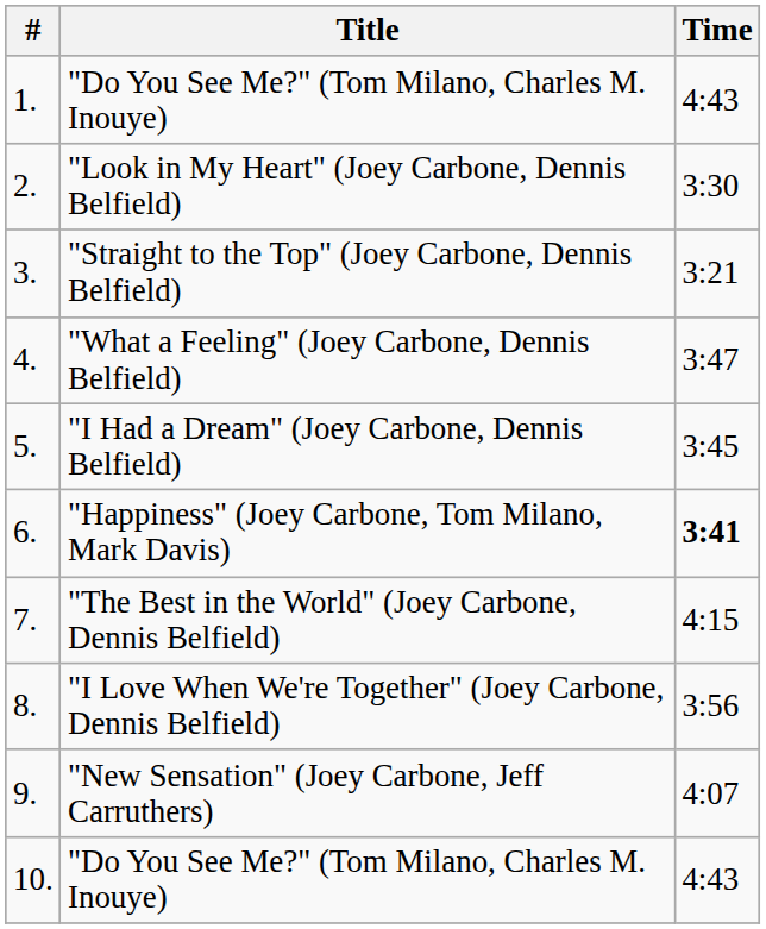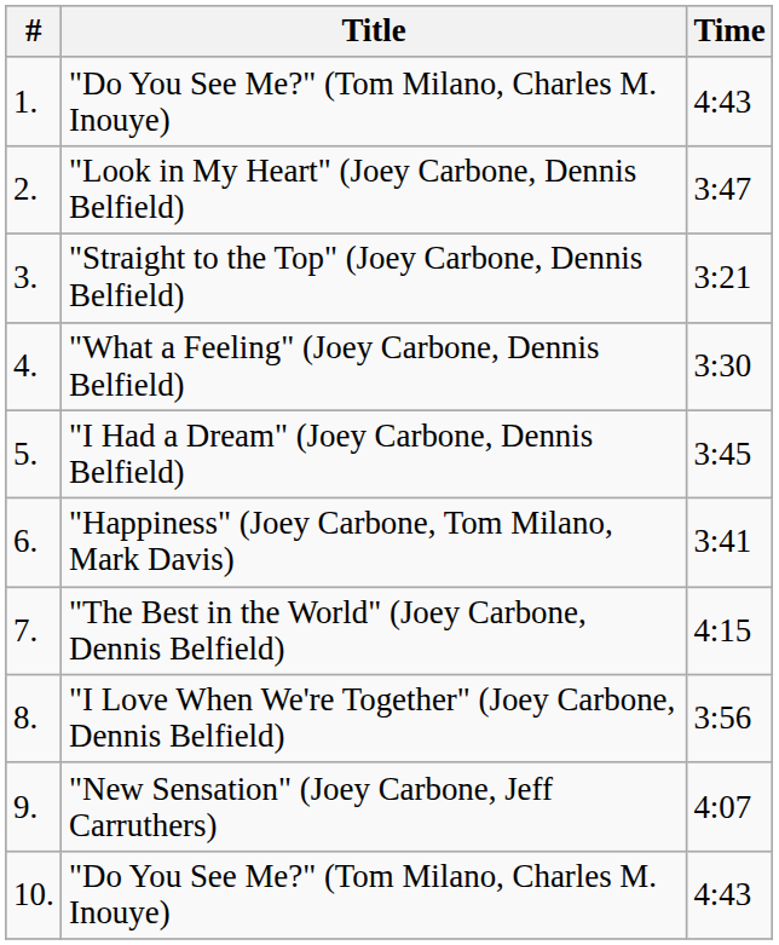"Look in My Heart" (Joey Carbone, Dennis Belfield) | Time: 3:30 -> 3:47
"What a Feeling" (Joey Carbone, Dennis Belfield) | Time: 3:47 -> 3:30
"Happiness" (Joey Carbone, Tom Milano, Mark Davis) | Time: bold -> normal
